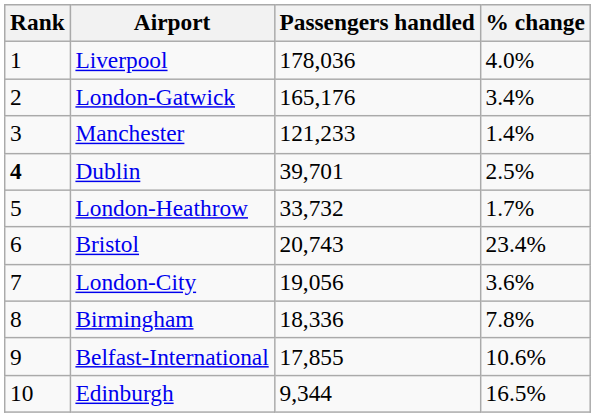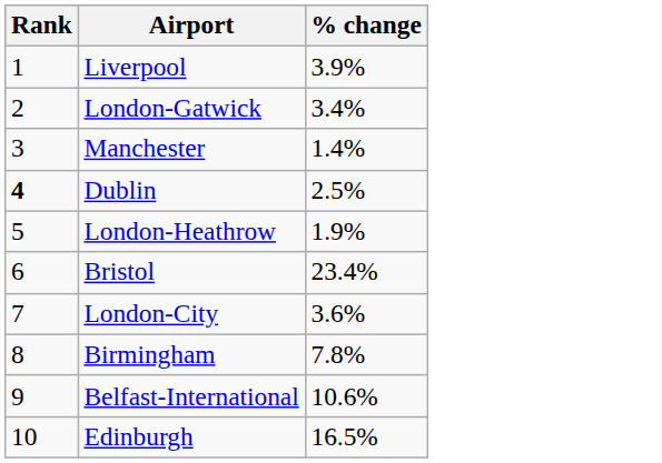- column: Passengers handled | 178,036 | 165,176 | 121,233 | 39,701 | 33,732 | 20,743 | 19,056 | 18,336 | 17,855 | 9,344
Liverpool | % change: 4.0% -> 3.9%
London-Heathrow | % change: 1.7% -> 1.9%
